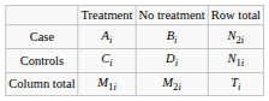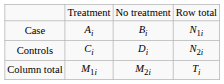Case | column 4: N2i -> N1i
Controls | column 4: N1i -> N2i
